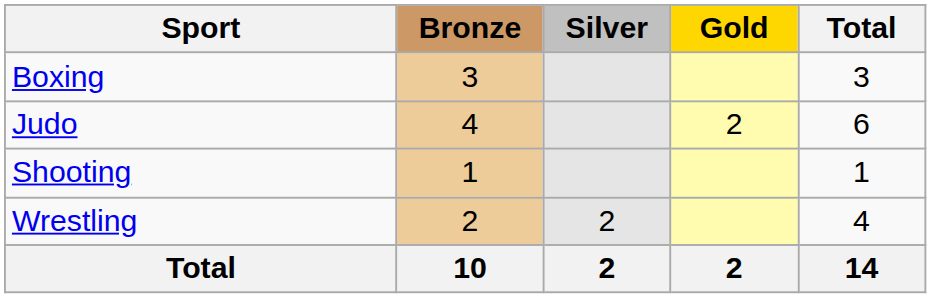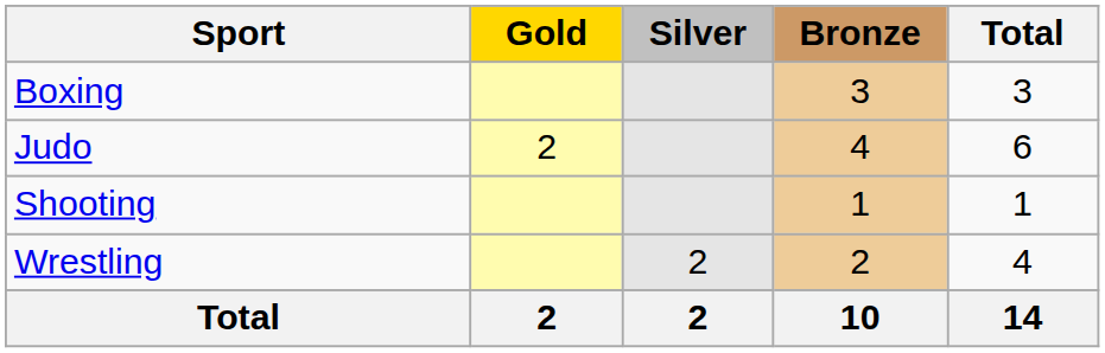columns swapped: Gold <-> Bronze
